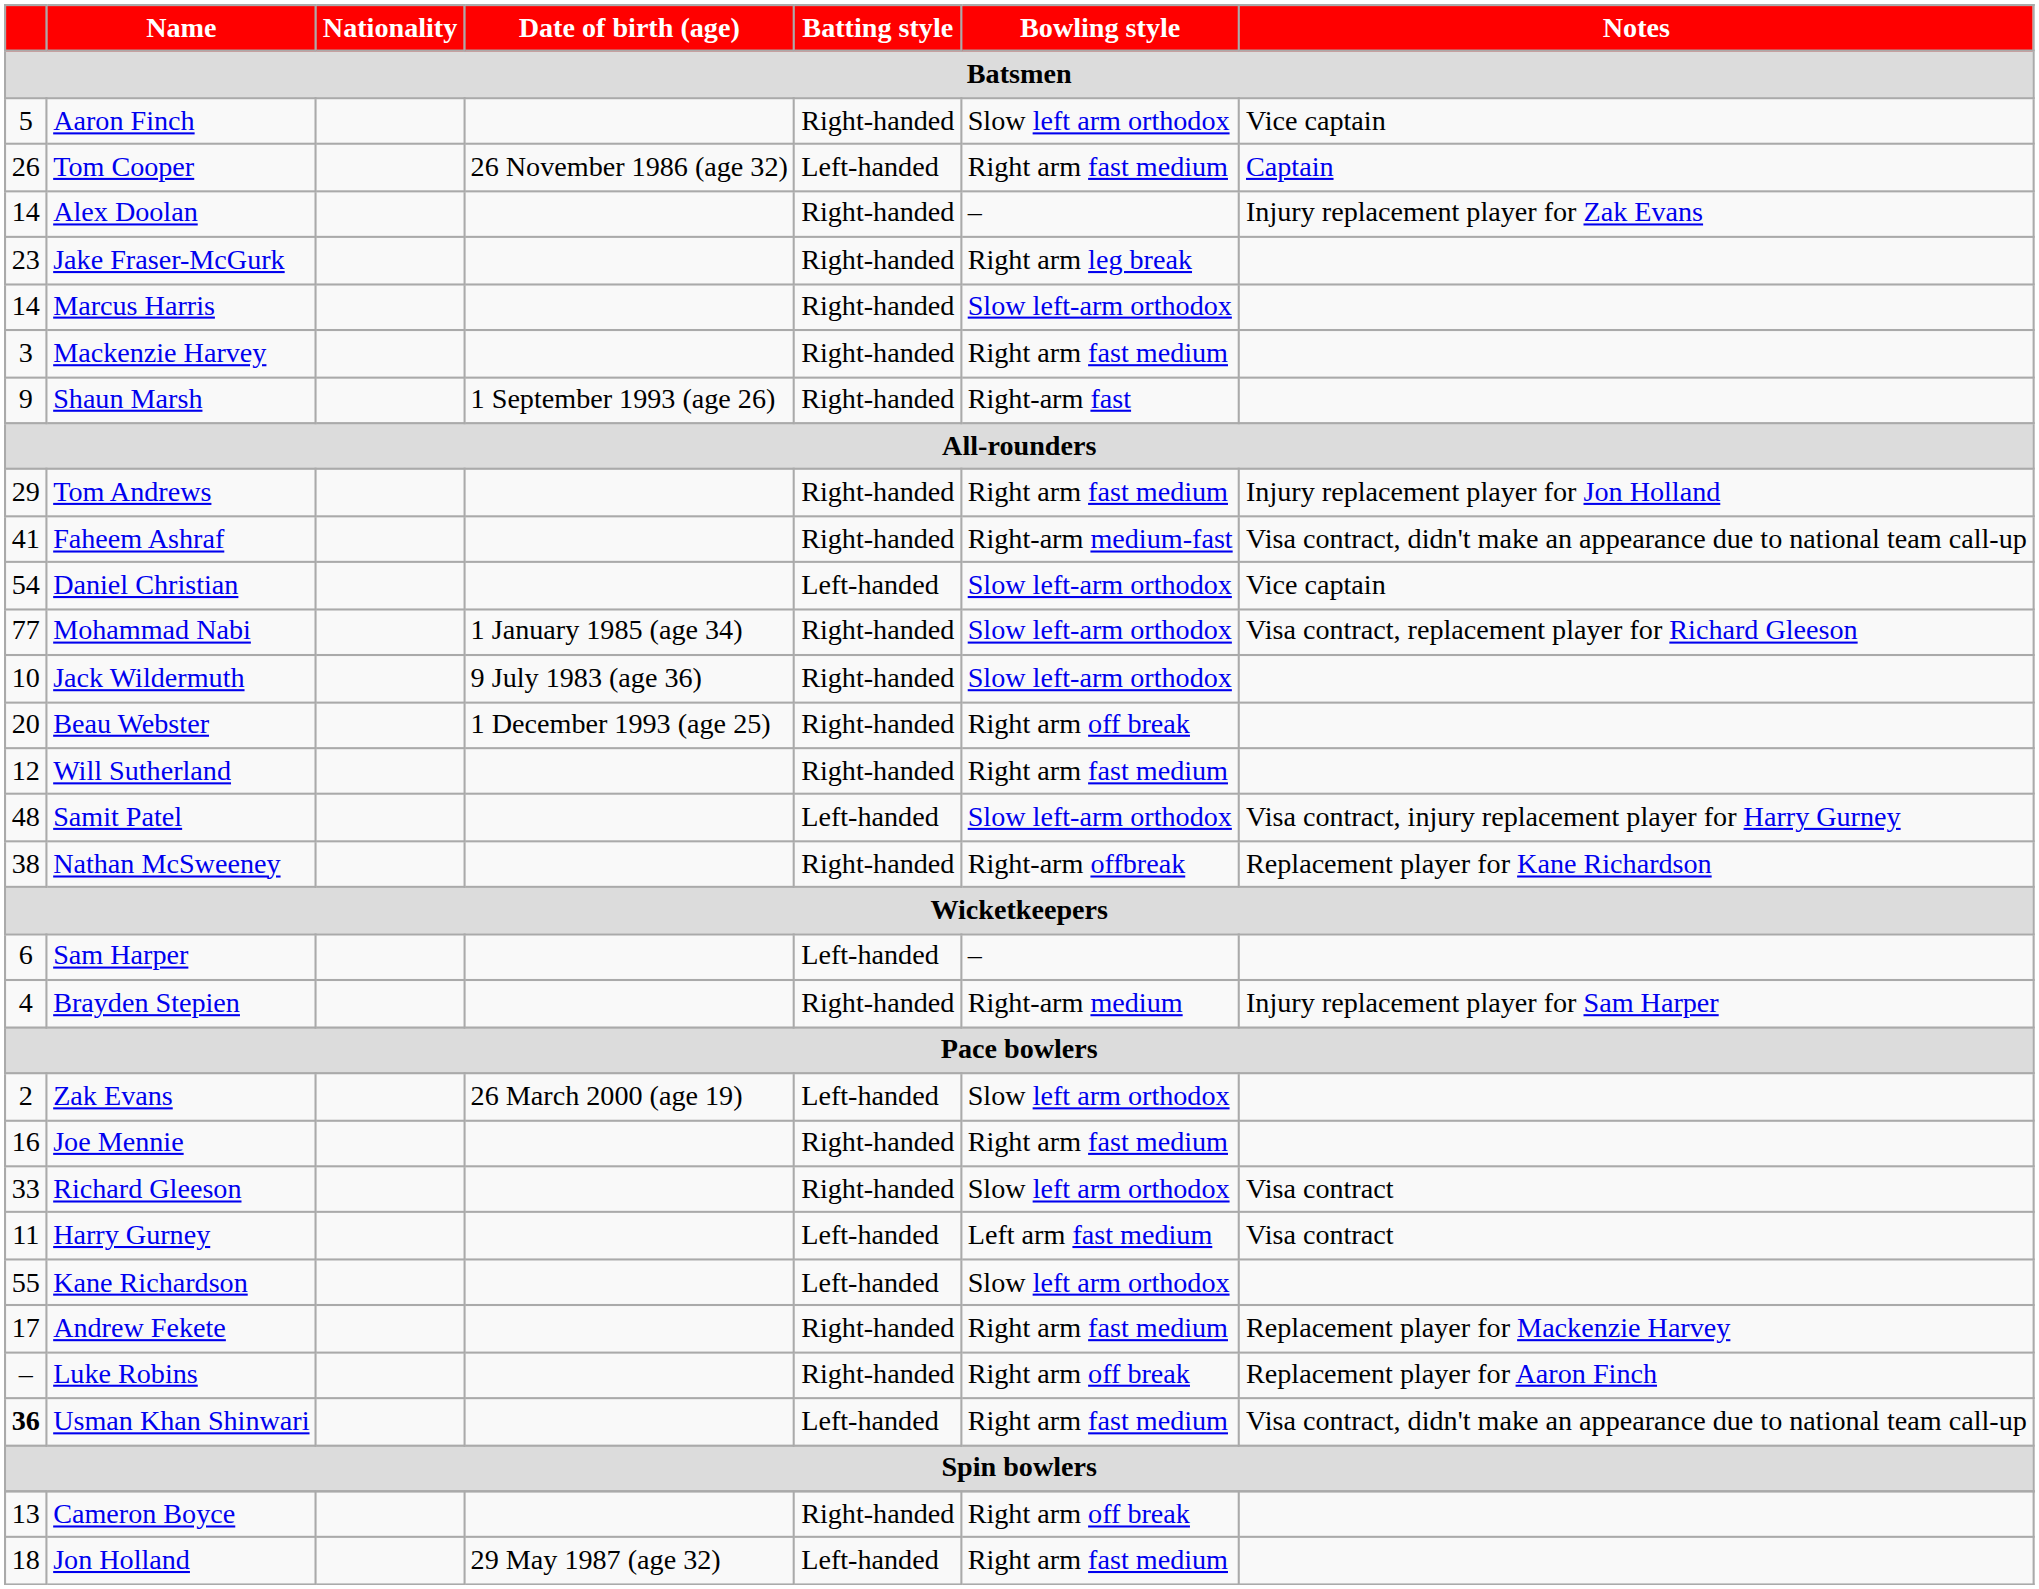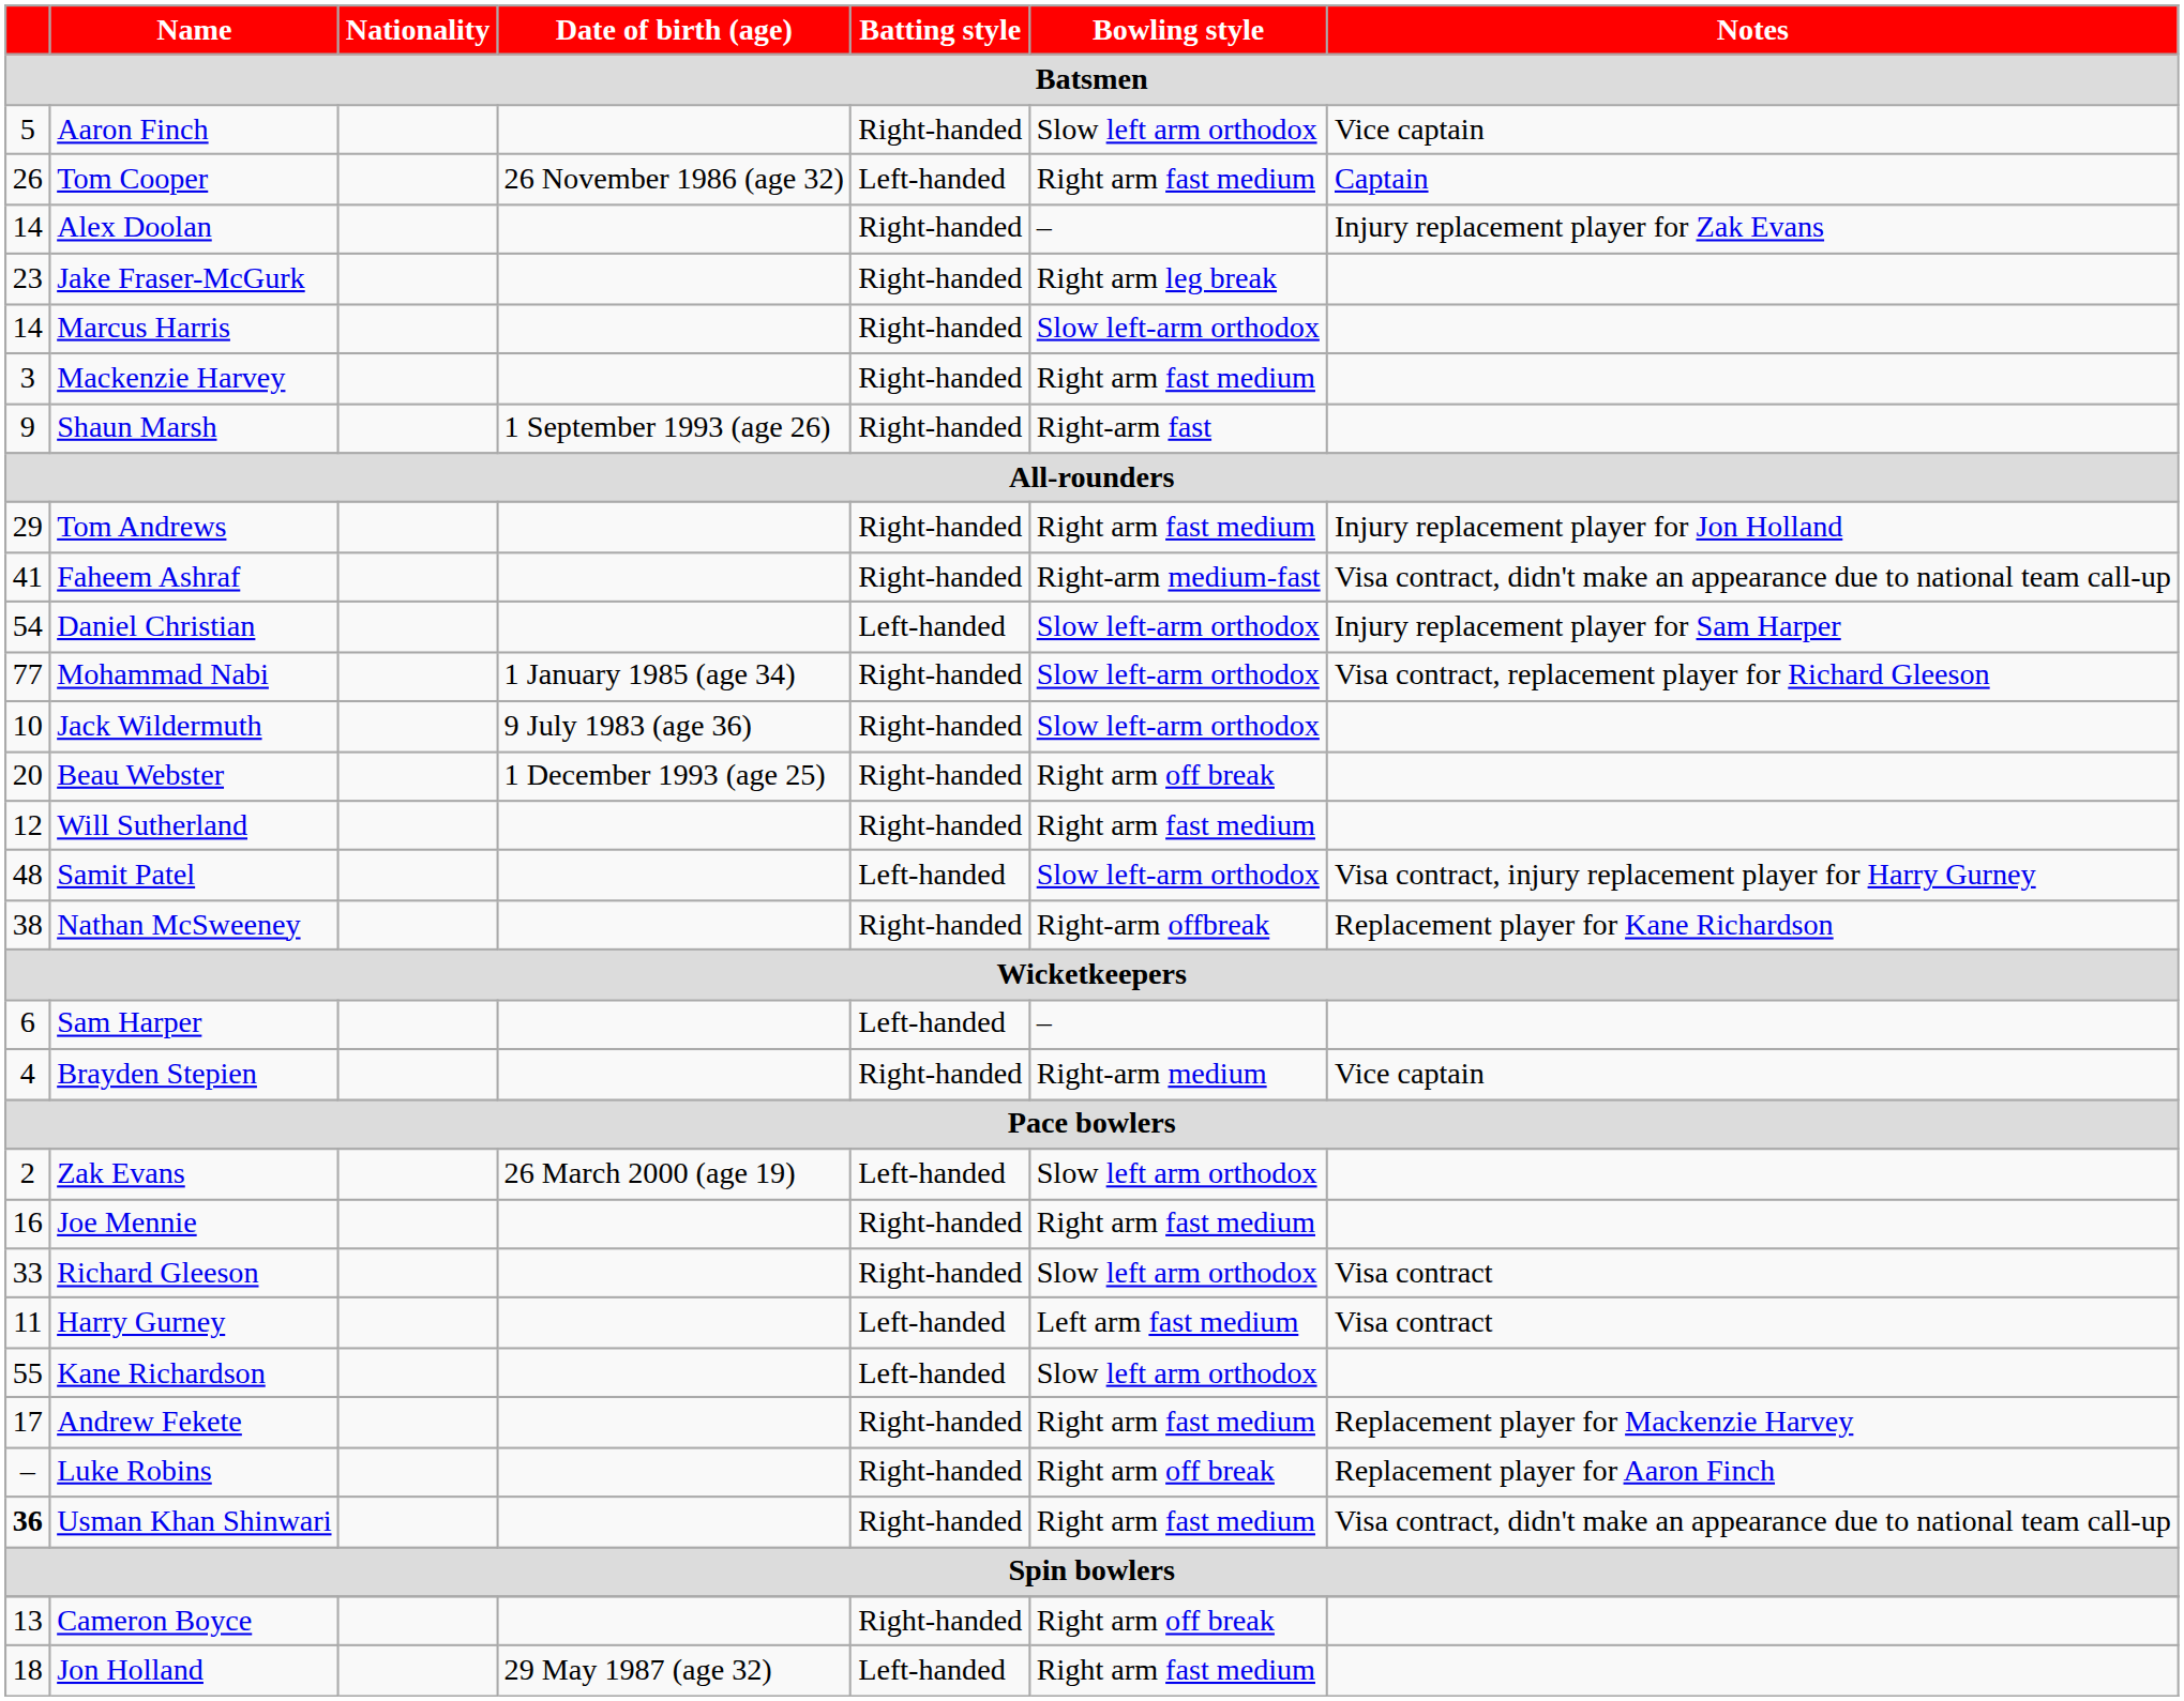Daniel Christian | Notes: Vice captain -> Injury replacement player for Sam Harper
Brayden Stepien | Notes: Injury replacement player for Sam Harper -> Vice captain
Usman Khan Shinwari | Batting style: Left-handed -> Right-handed
